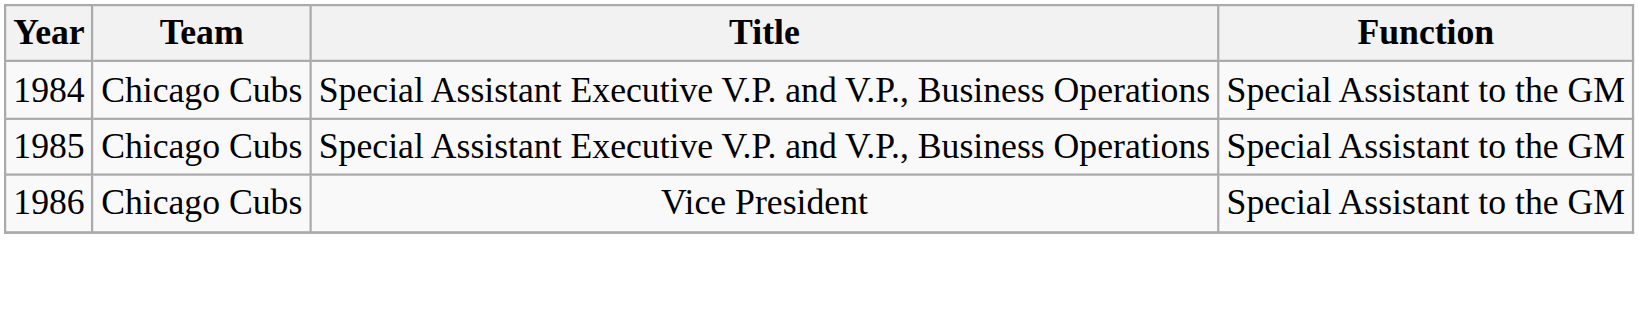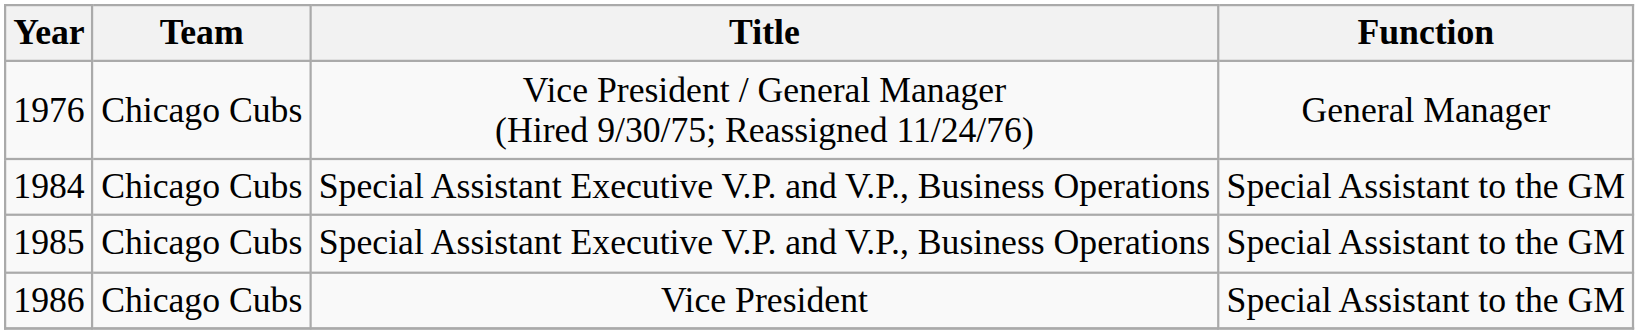+ row: 1976 | Chicago Cubs | Vice President / General Manager (Hired 9/30/75; Reassigned 11/24/76) | General Manager
